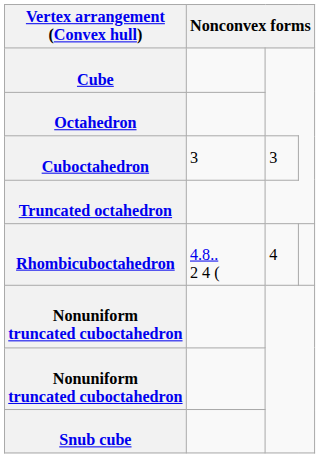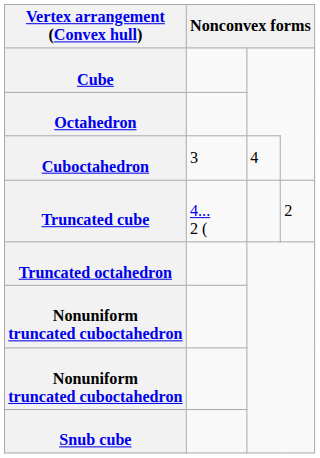Cuboctahedron | column 3: 3 -> 4
+ row: Truncated cube | 4... 2 ( | 2
- row: Rhombicuboctahedron | 4.8.. 2 4 ( | 4
